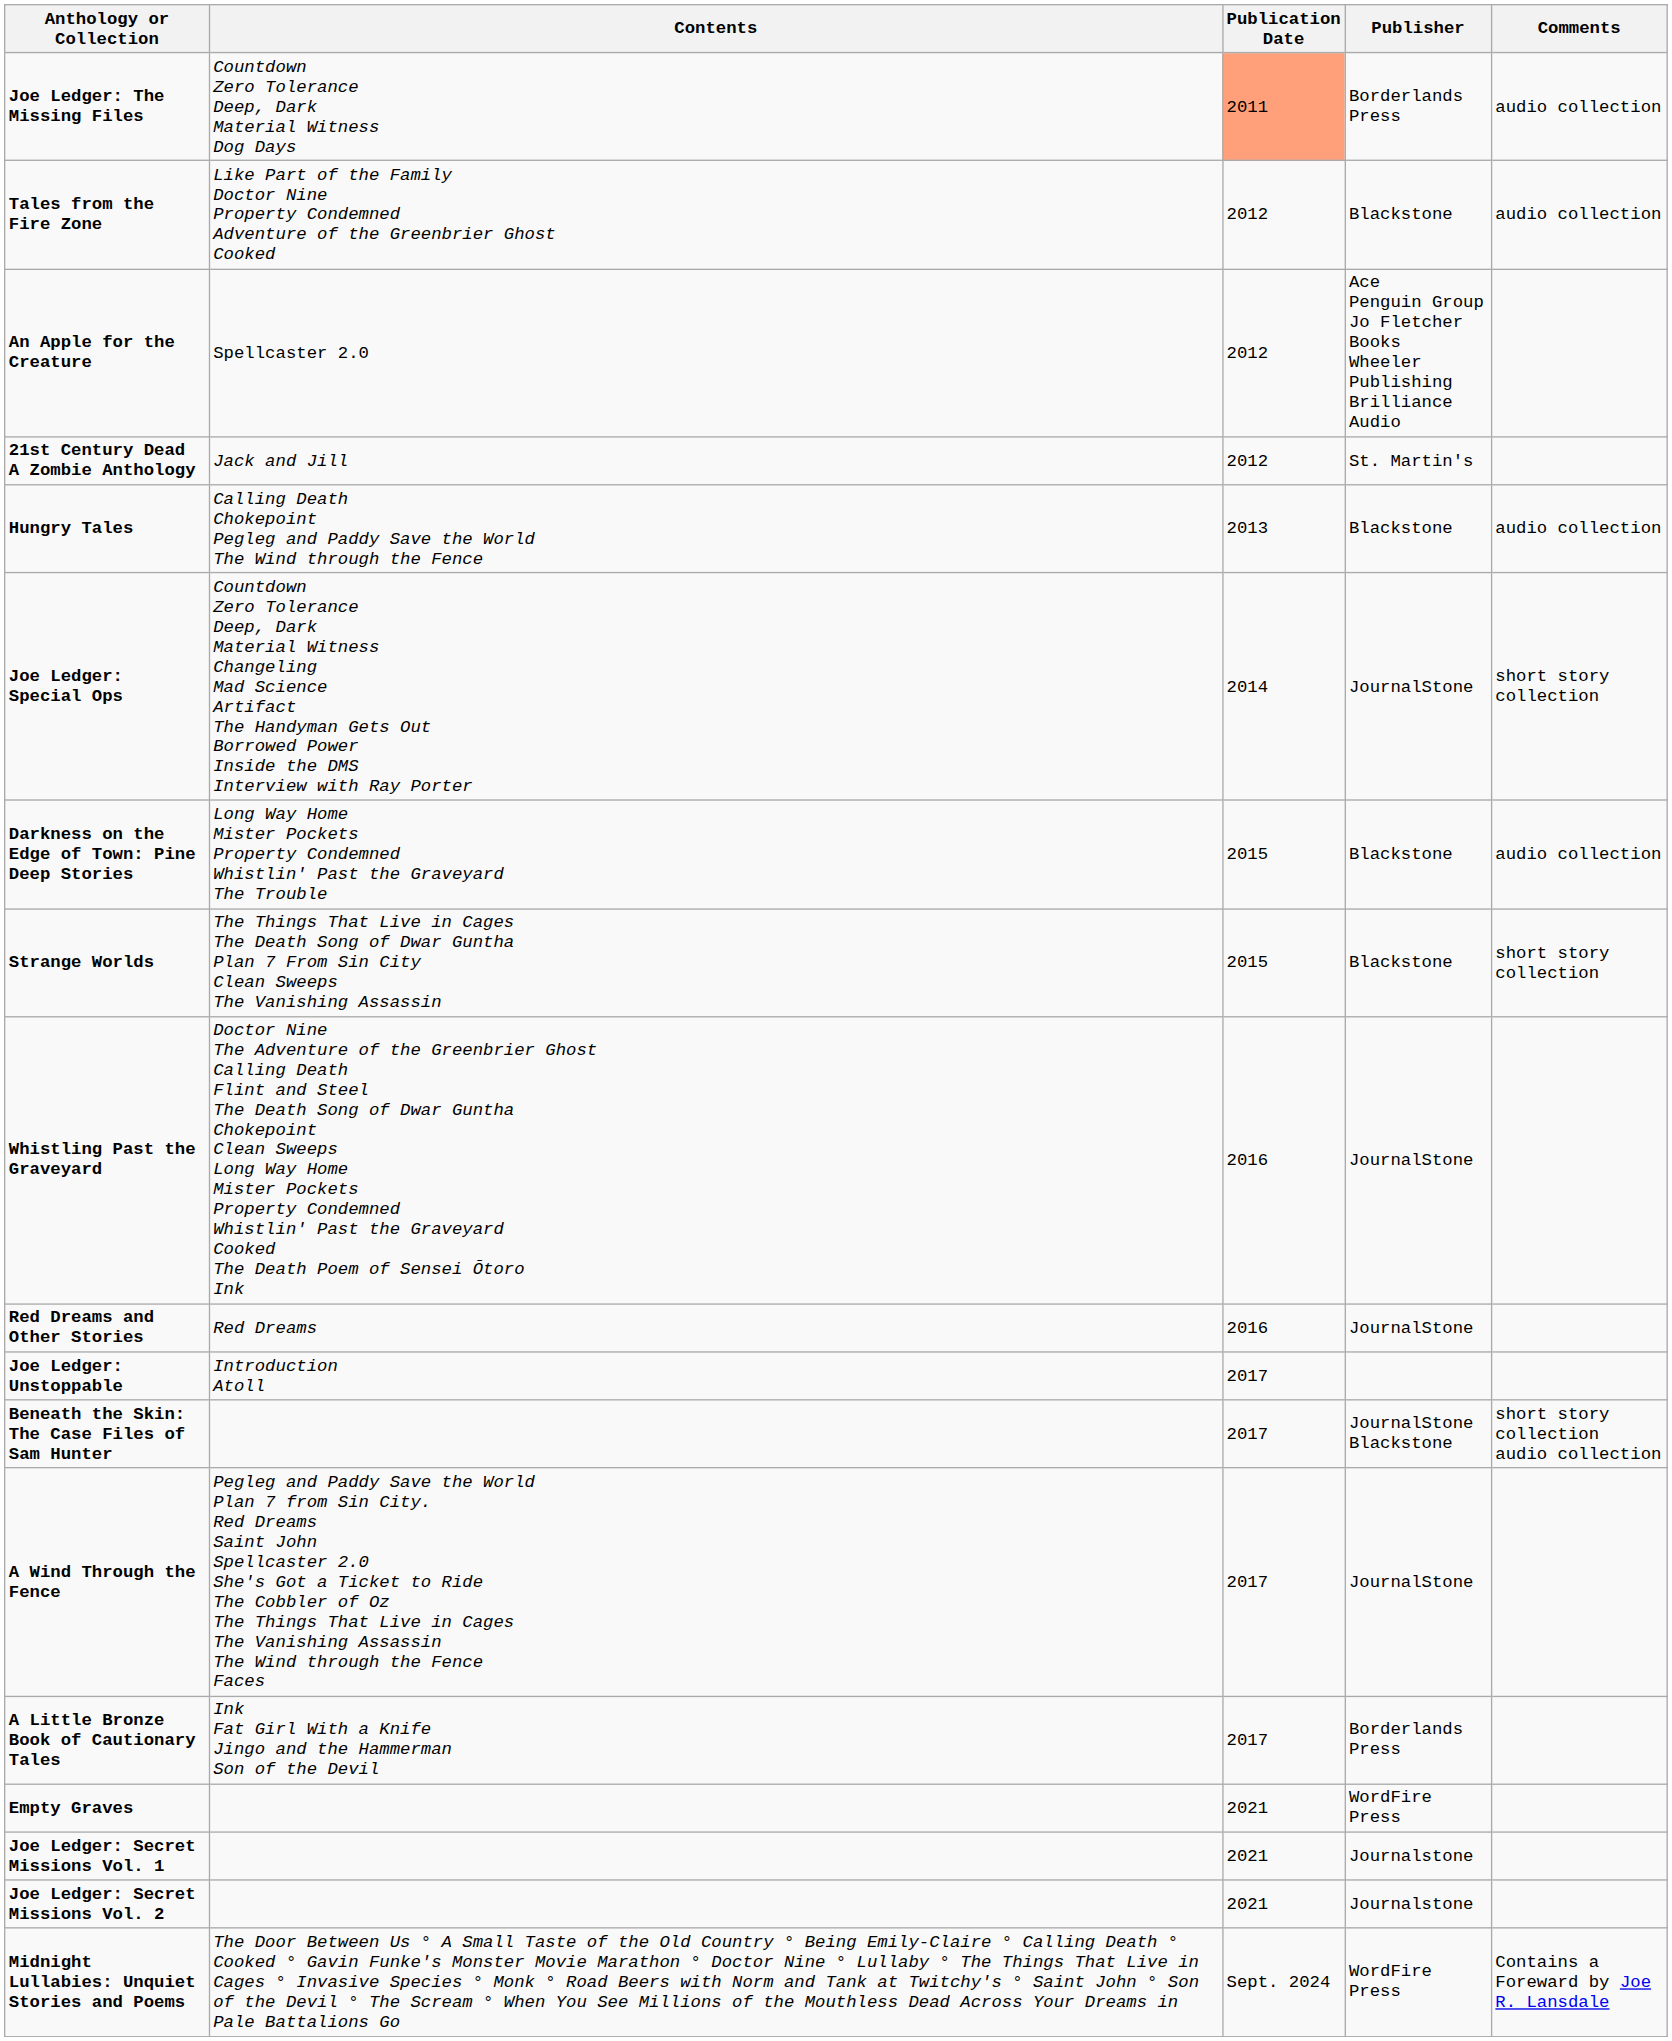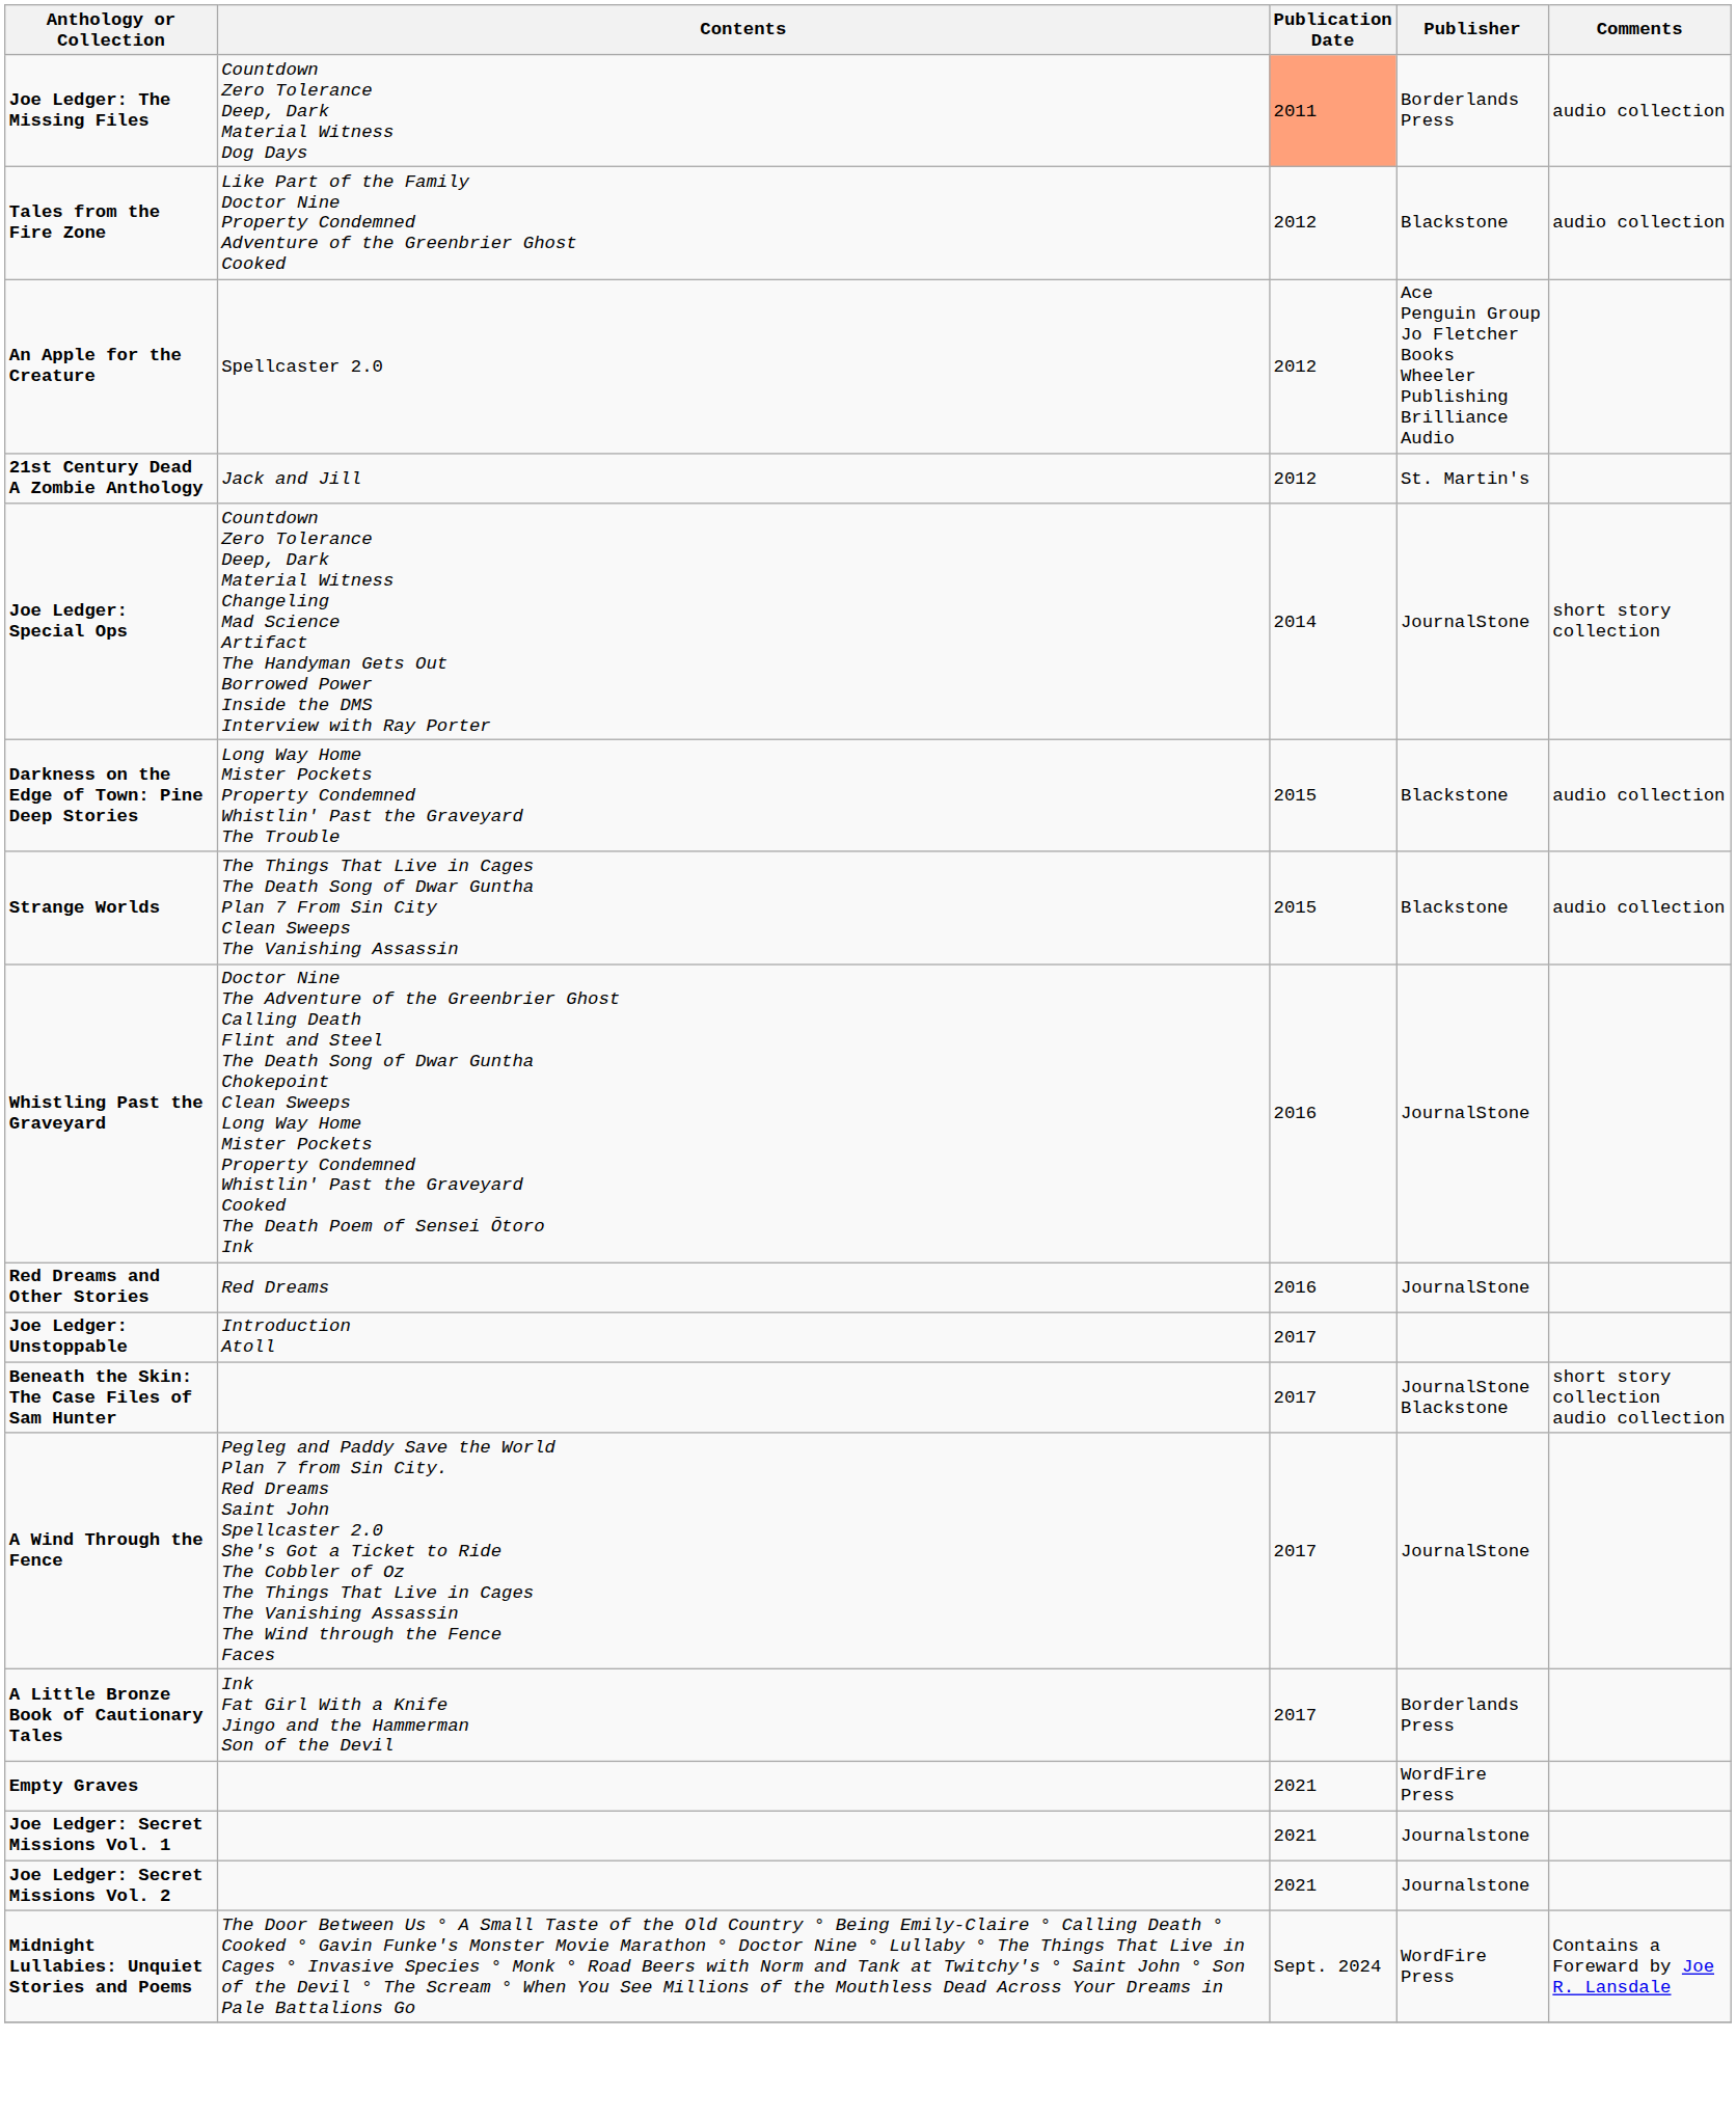- row: Hungry Tales | Calling Death Chokepoint Pegleg and Paddy Save the World The Wind through the Fence | 2013 | Blackstone | audio collection
Strange Worlds | Comments: short story collection -> audio collection
